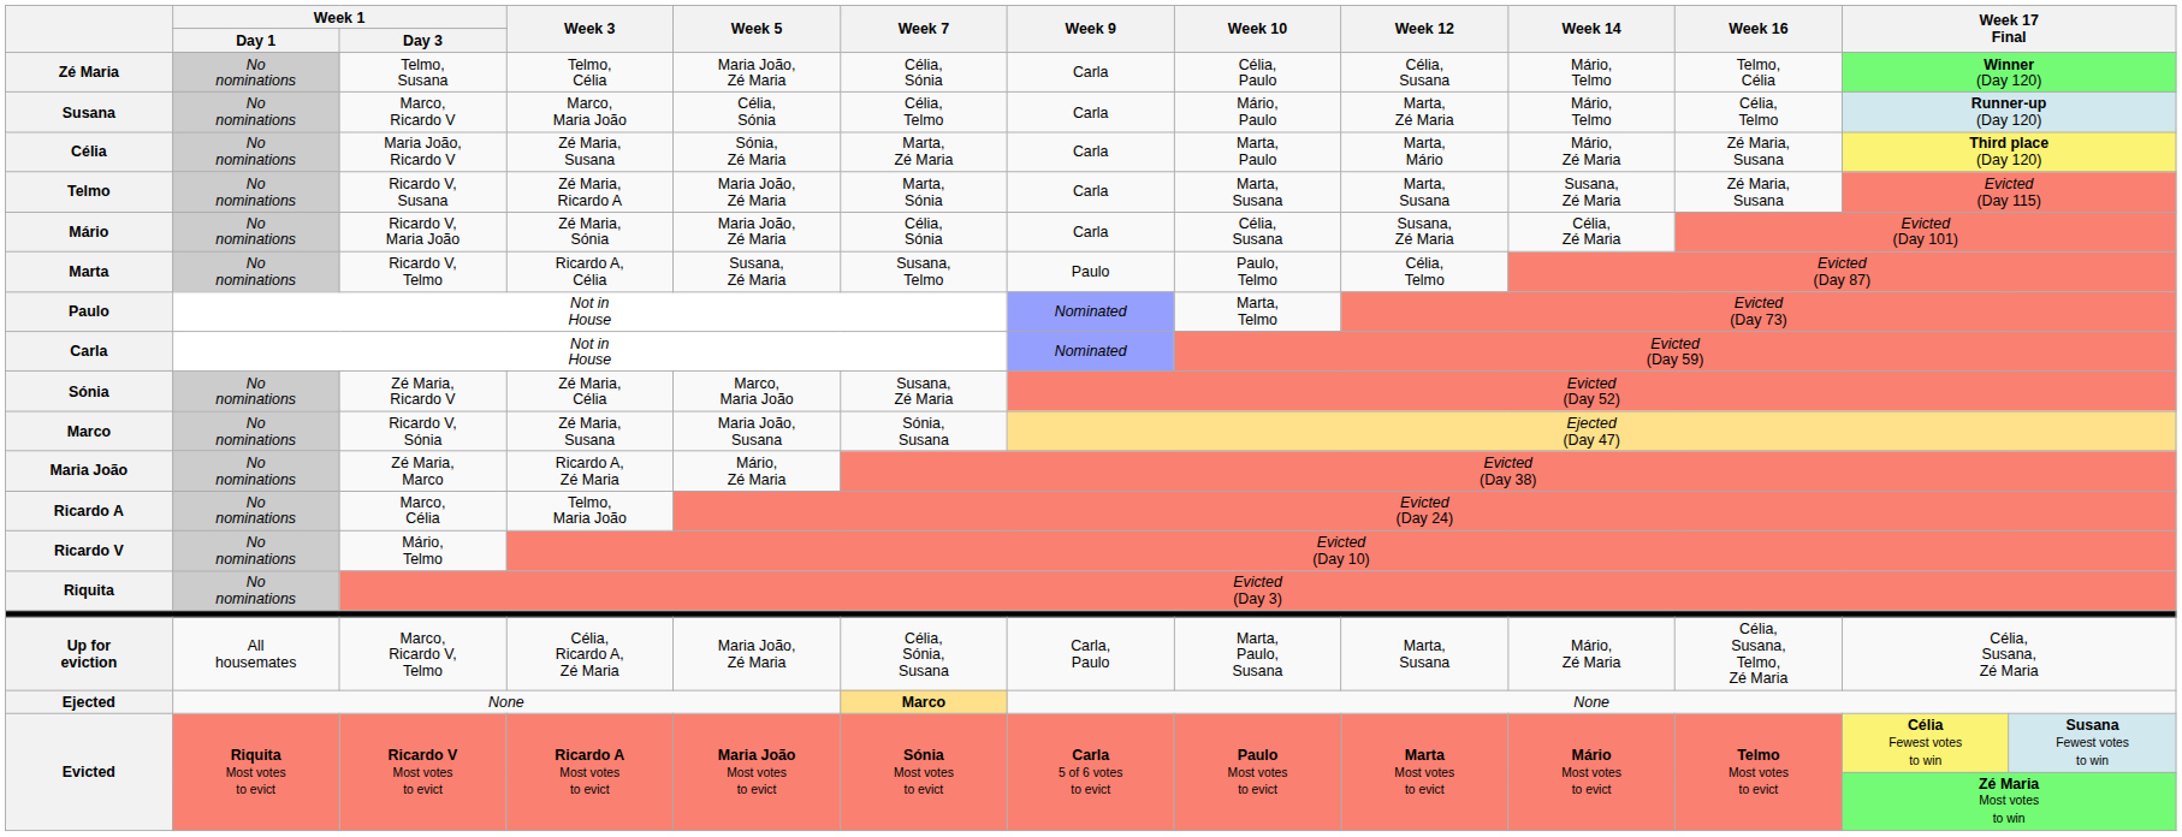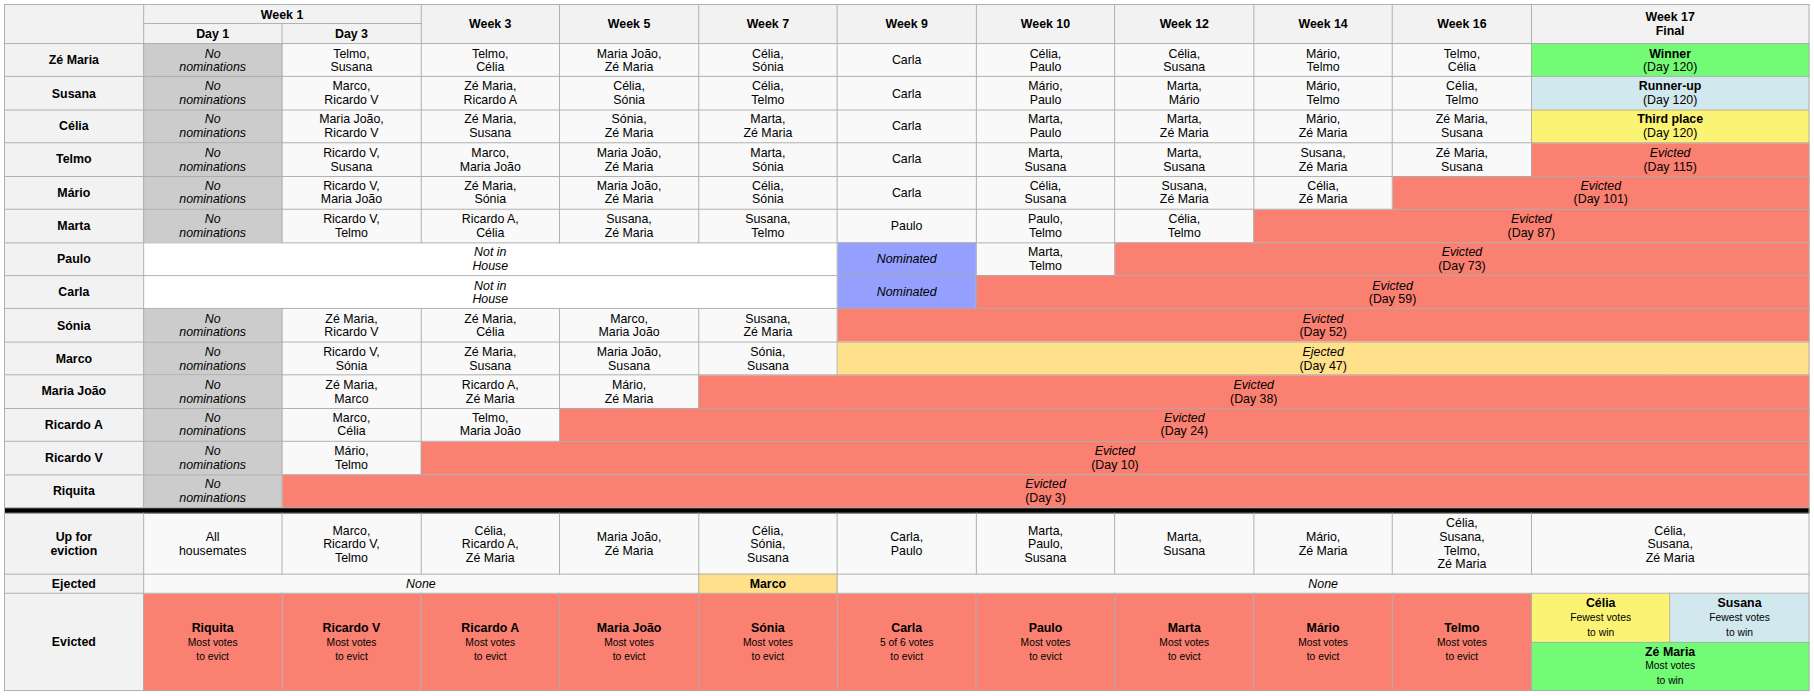Susana | Week 3: Marco, Maria João -> Zé Maria, Ricardo A
Susana | Week 12: Marta, Zé Maria -> Marta, Mário
Célia | Week 12: Marta, Mário -> Marta, Zé Maria
Telmo | Week 3: Zé Maria, Ricardo A -> Marco, Maria João
